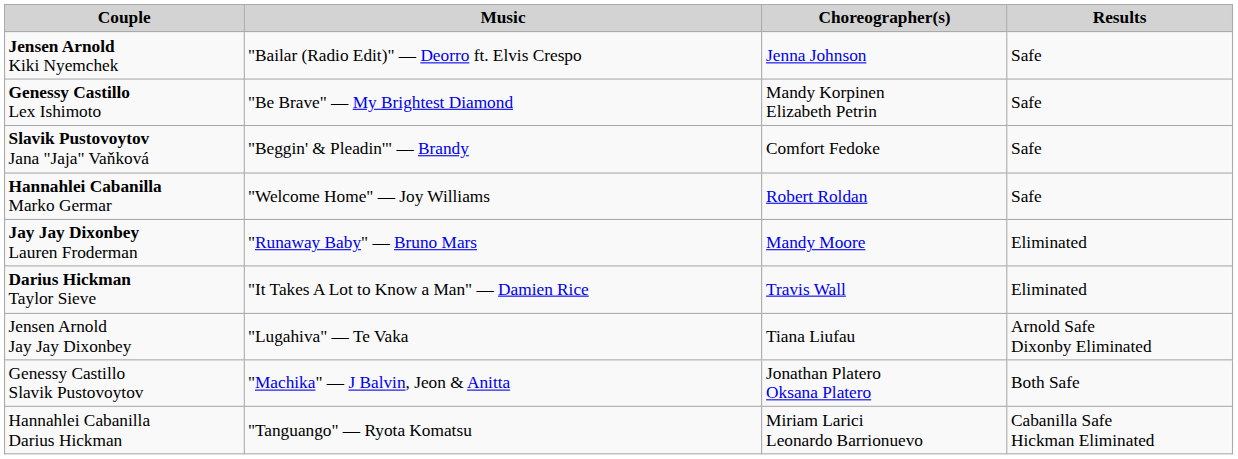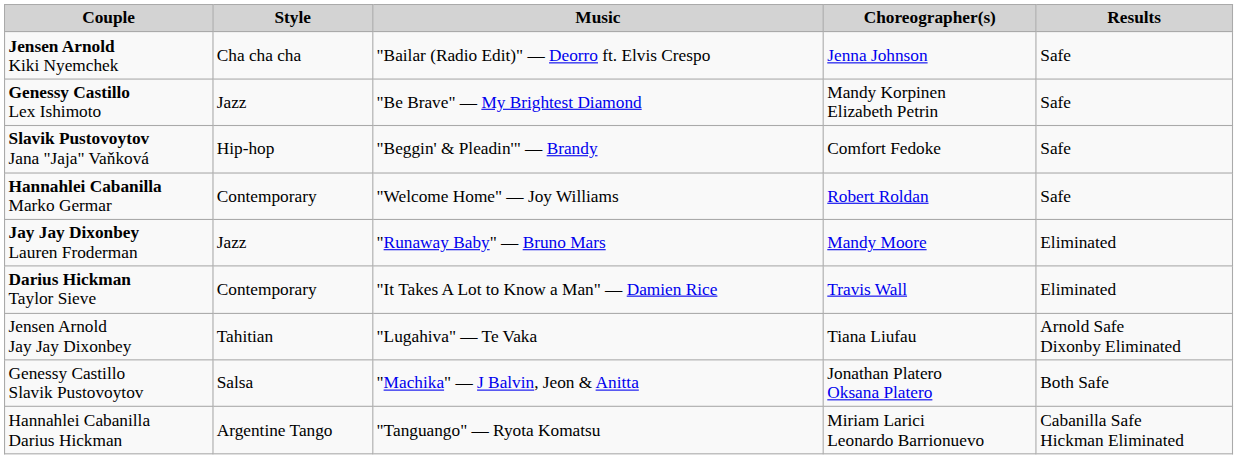+ column: Style | Cha cha cha | Jazz | Hip-hop | Contemporary | Jazz | Contemporary | Tahitian | Salsa | Argentine Tango
